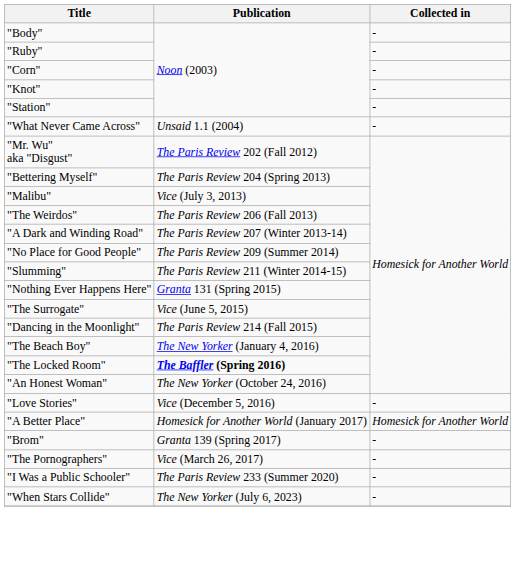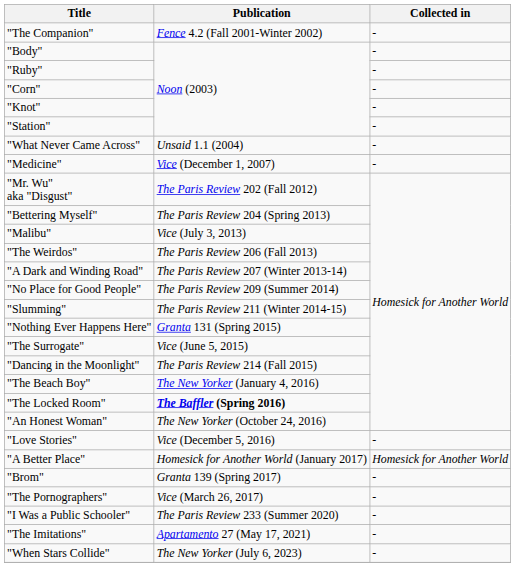+ row: "The Companion" | Fence 4.2 (Fall 2001-Winter 2002) | -
+ row: "Medicine" | Vice (December 1, 2007) | -
+ row: "The Imitations" | Apartamento 27 (May 17, 2021) | -
